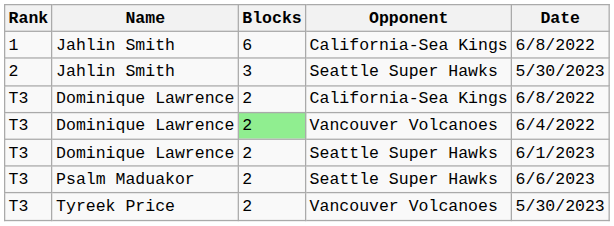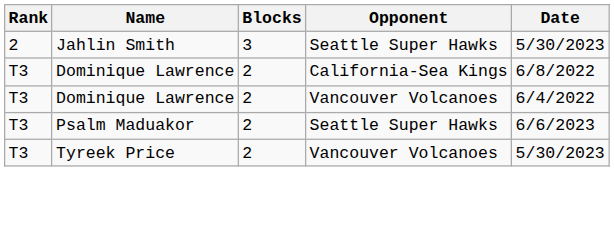- row: 1 | Jahlin Smith | 6 | California-Sea Kings | 6/8/2022
Dominique Lawrence / Vancouver Volcanoes | Blocks: lightgreen background -> no background
- row: T3 | Dominique Lawrence | 2 | Seattle Super Hawks | 6/1/2023
